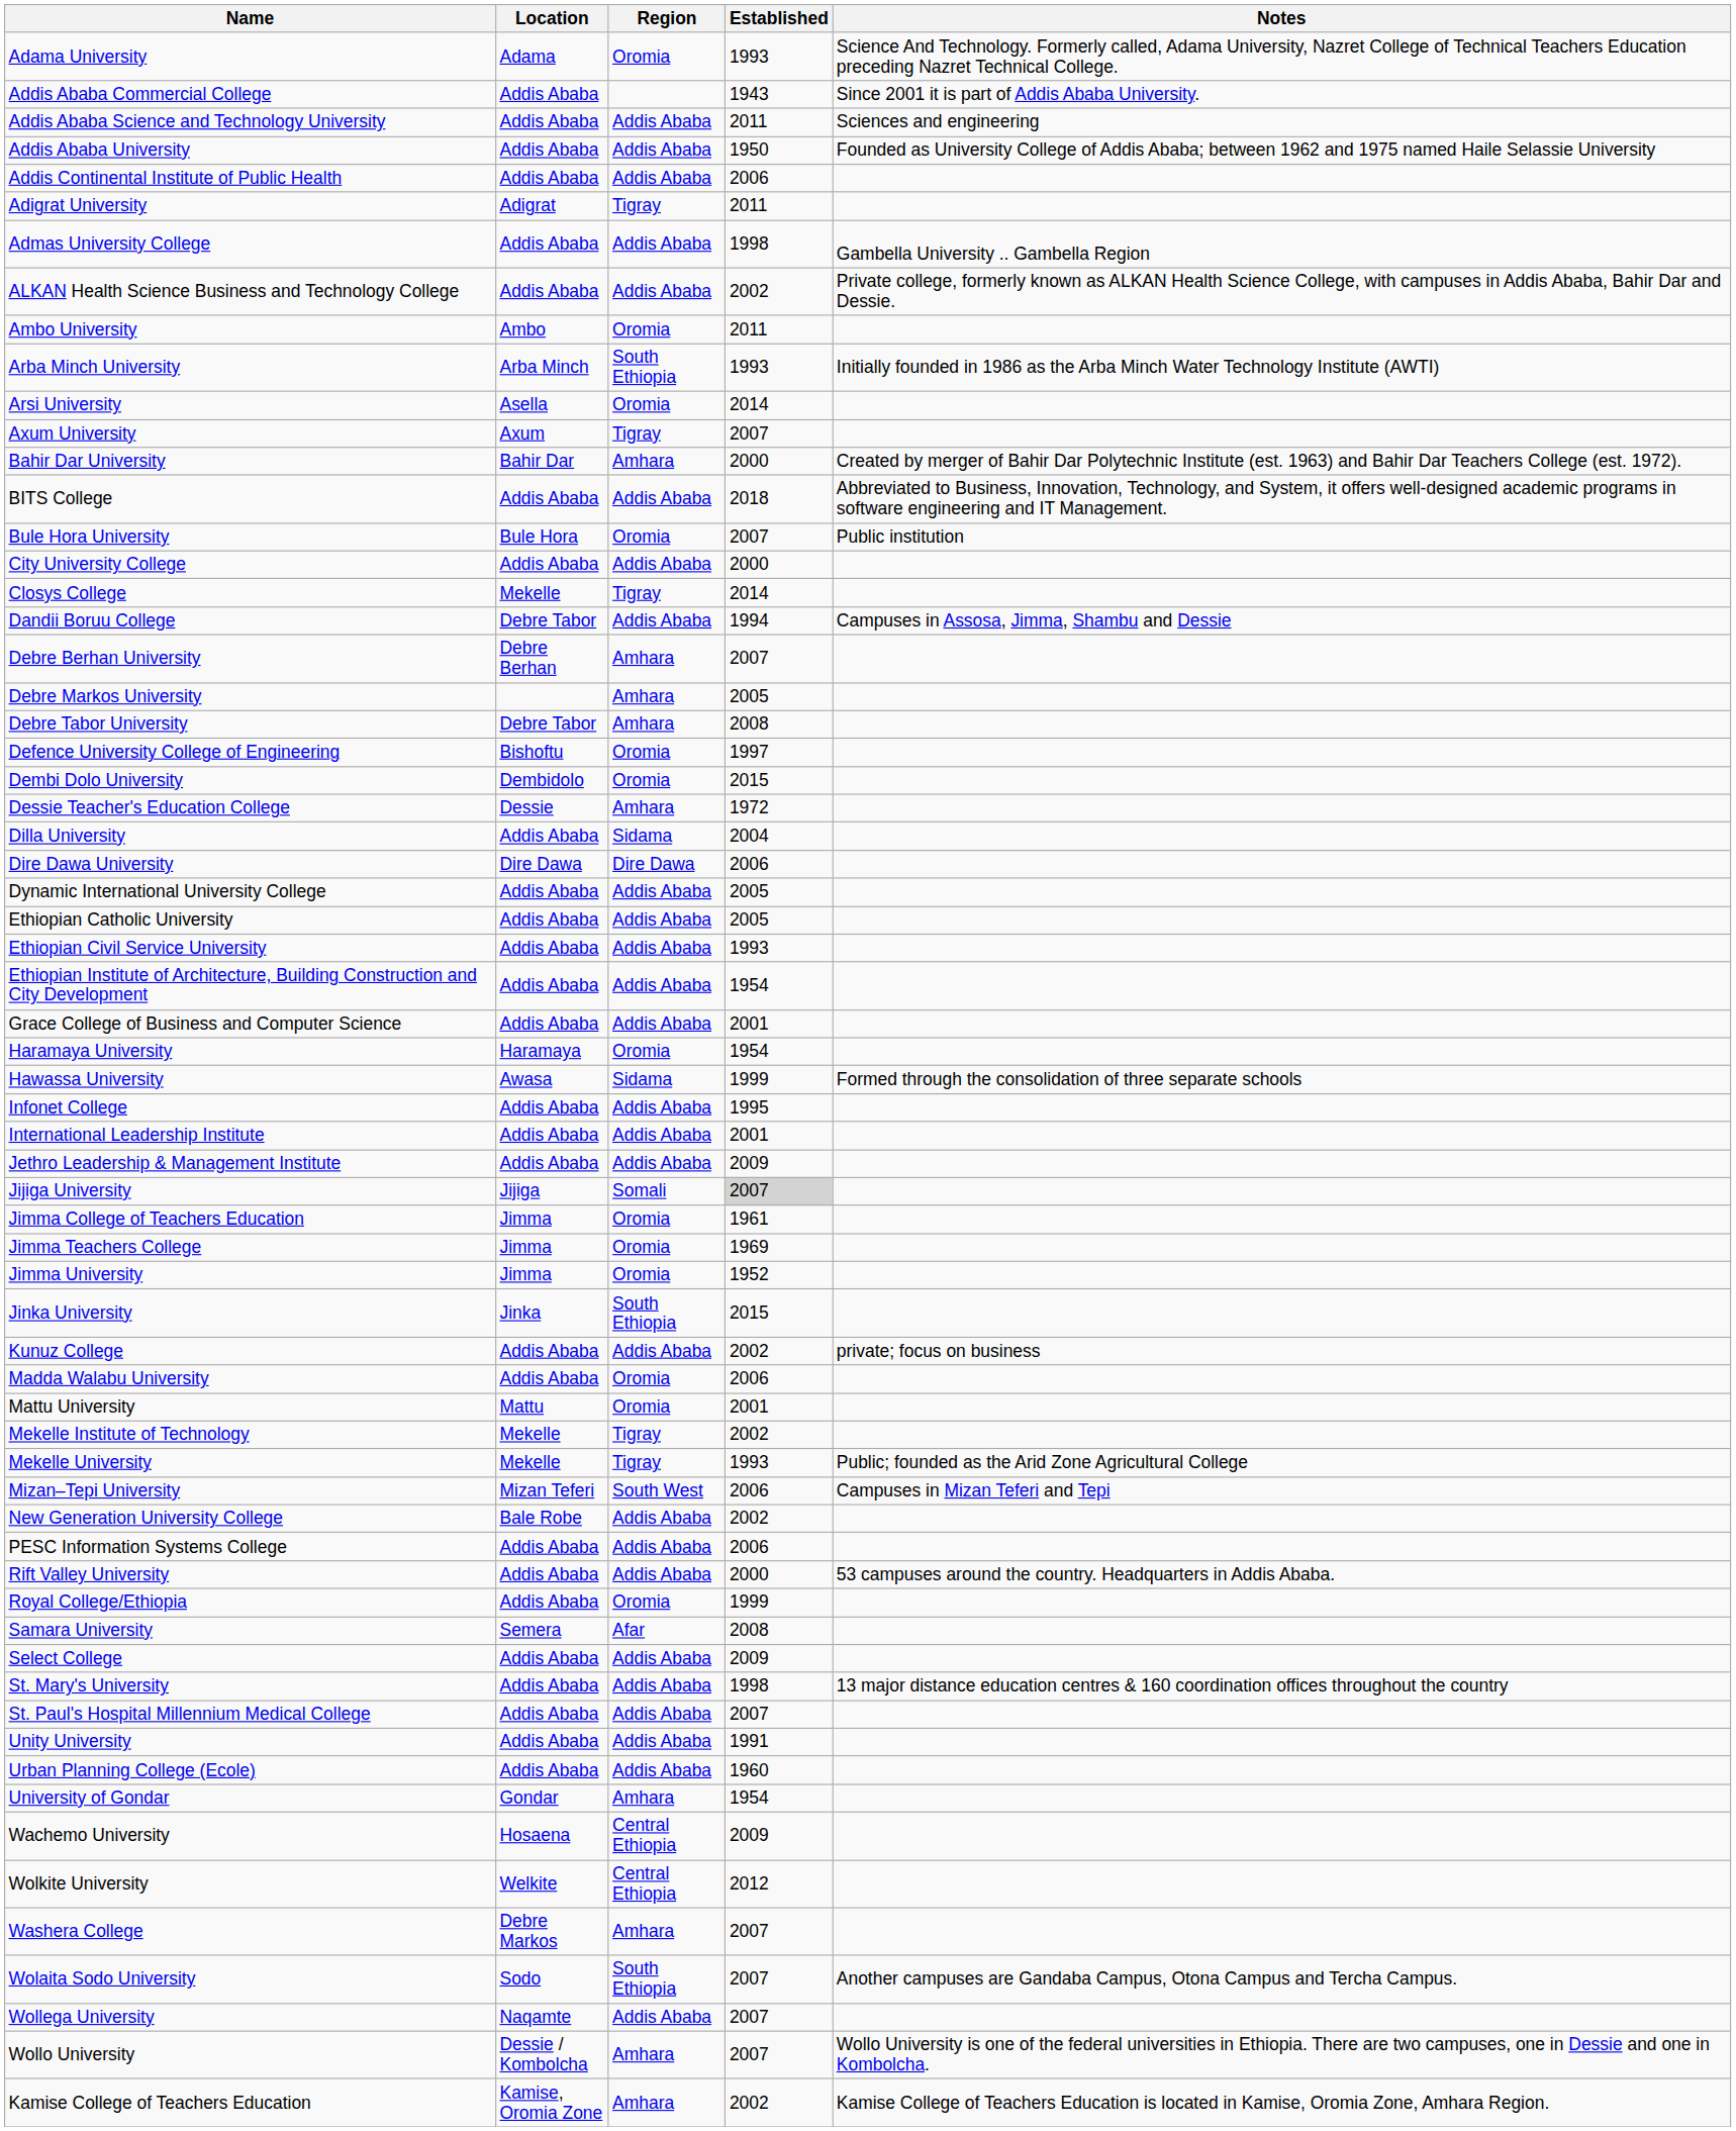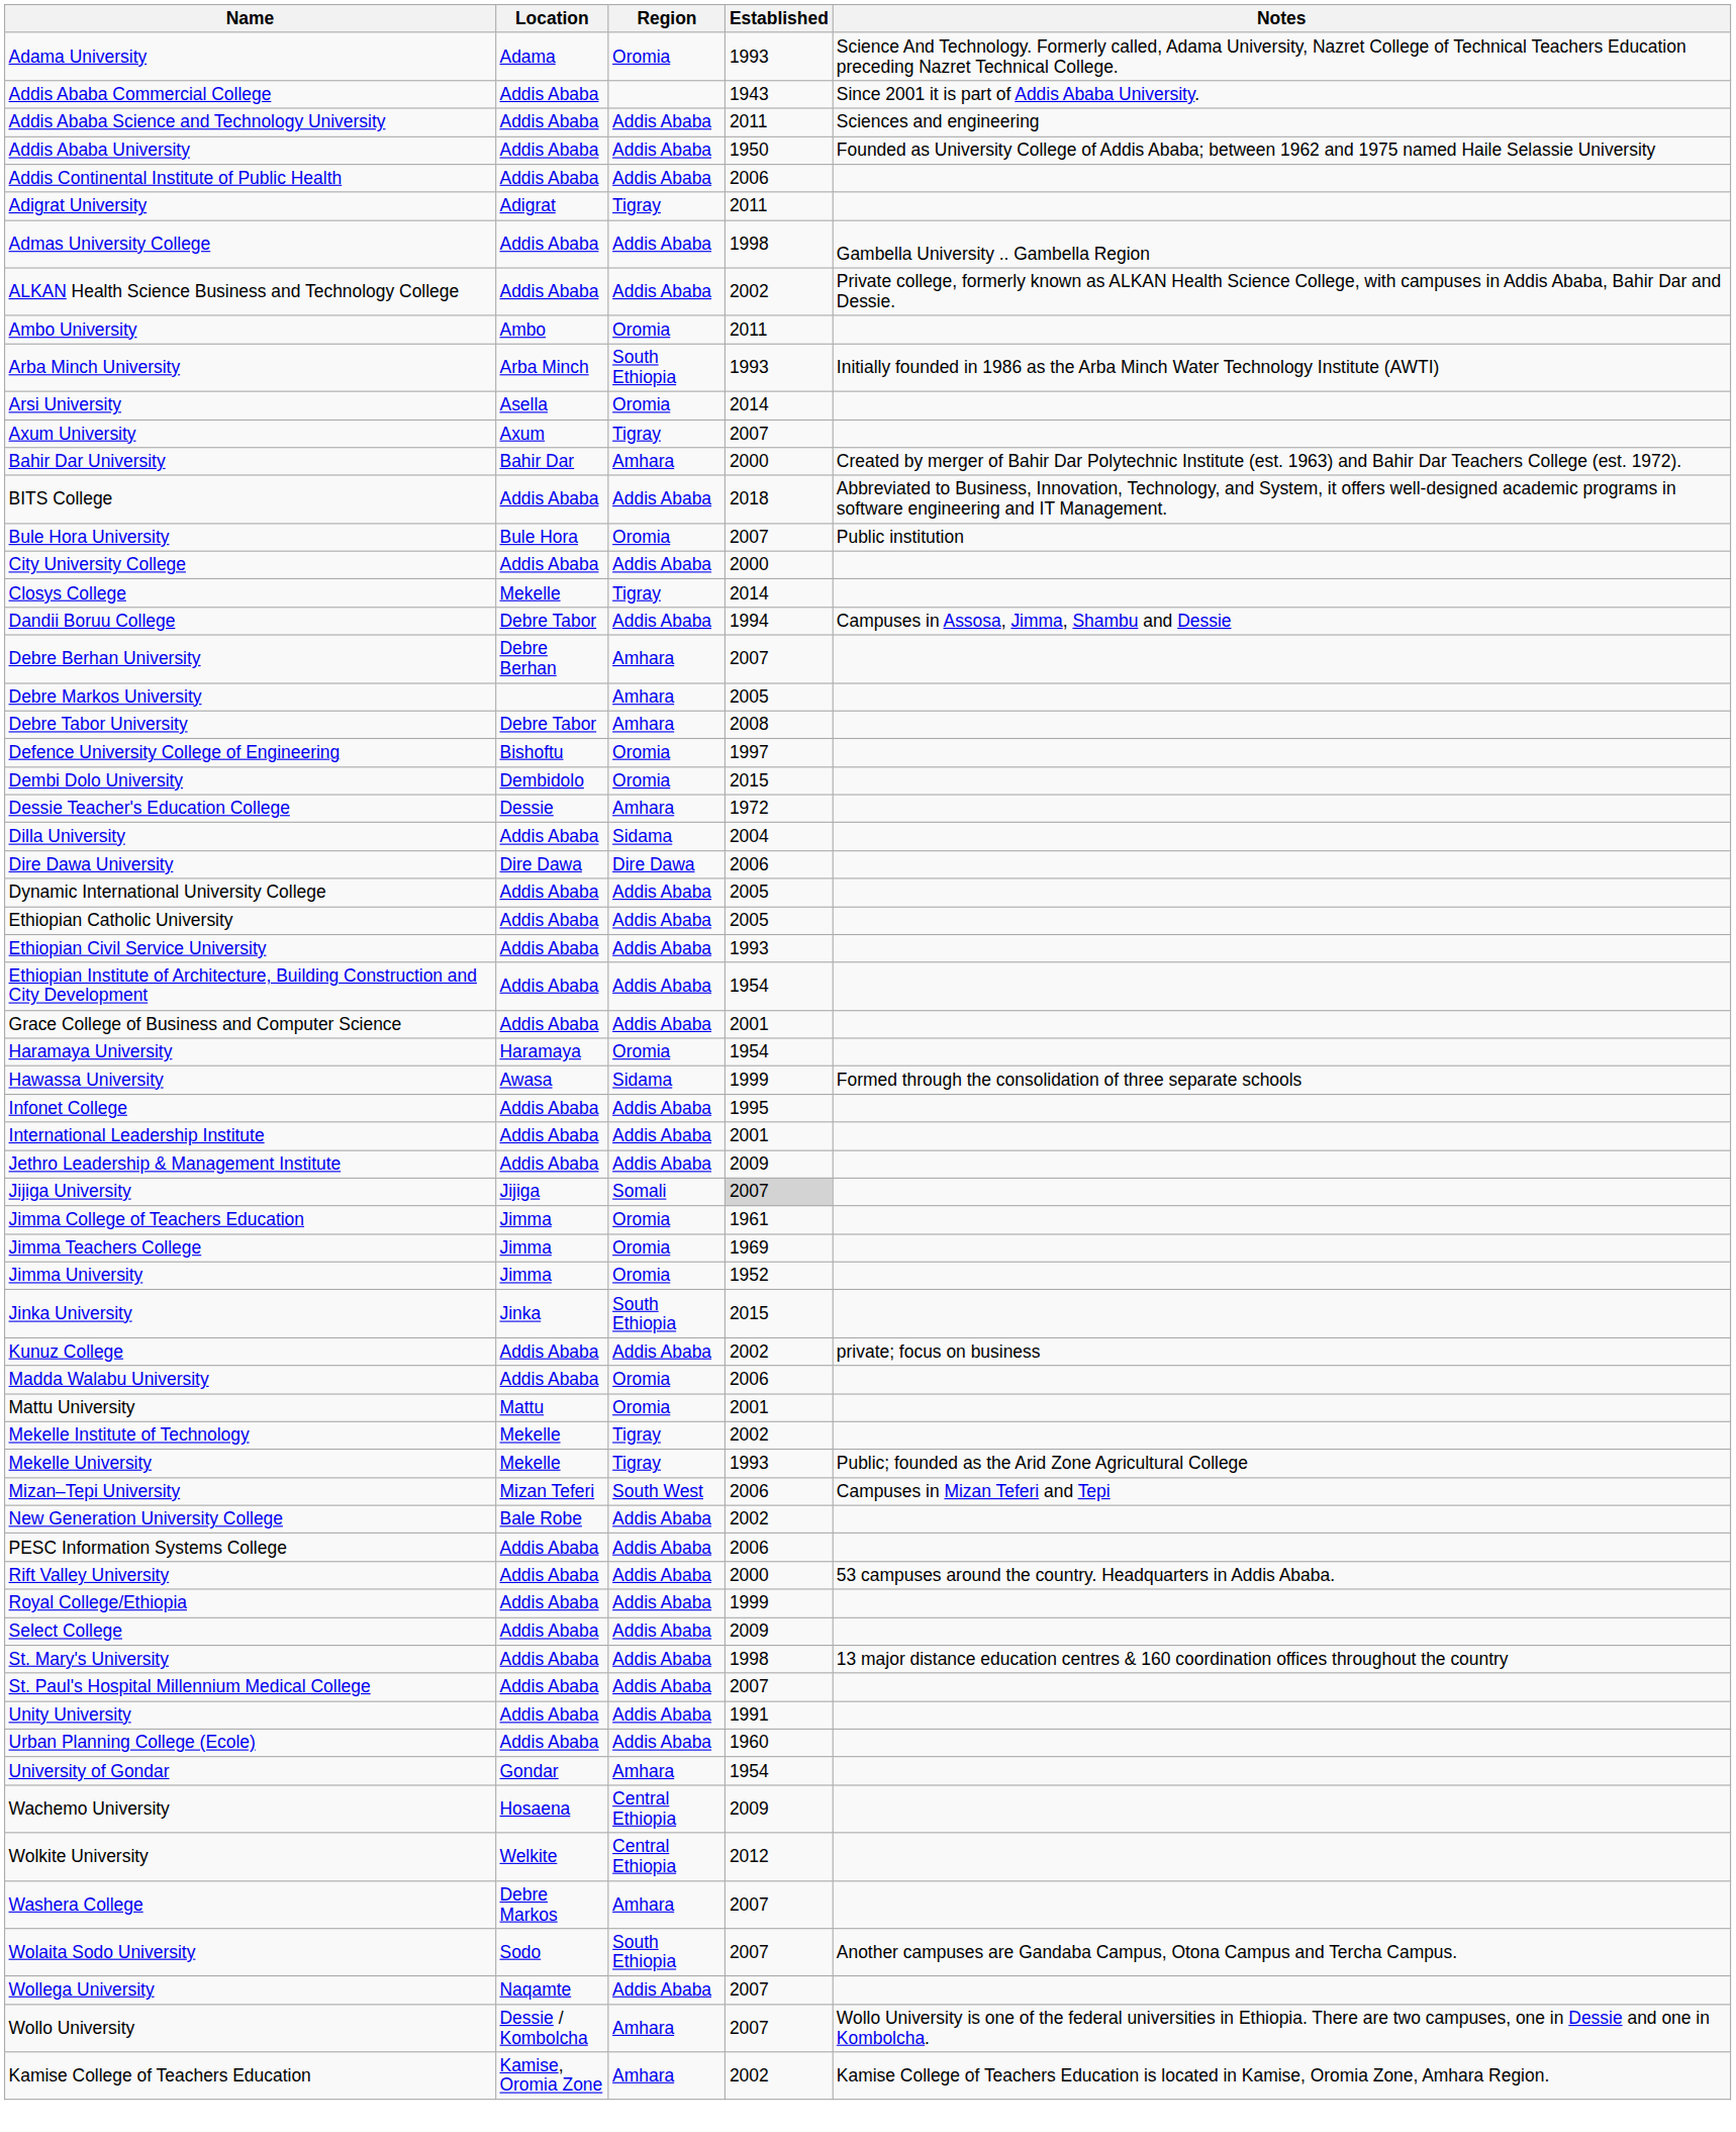Royal College/Ethiopia | Region: Oromia -> Addis Ababa
- row: Samara University | Semera | Afar | 2008
